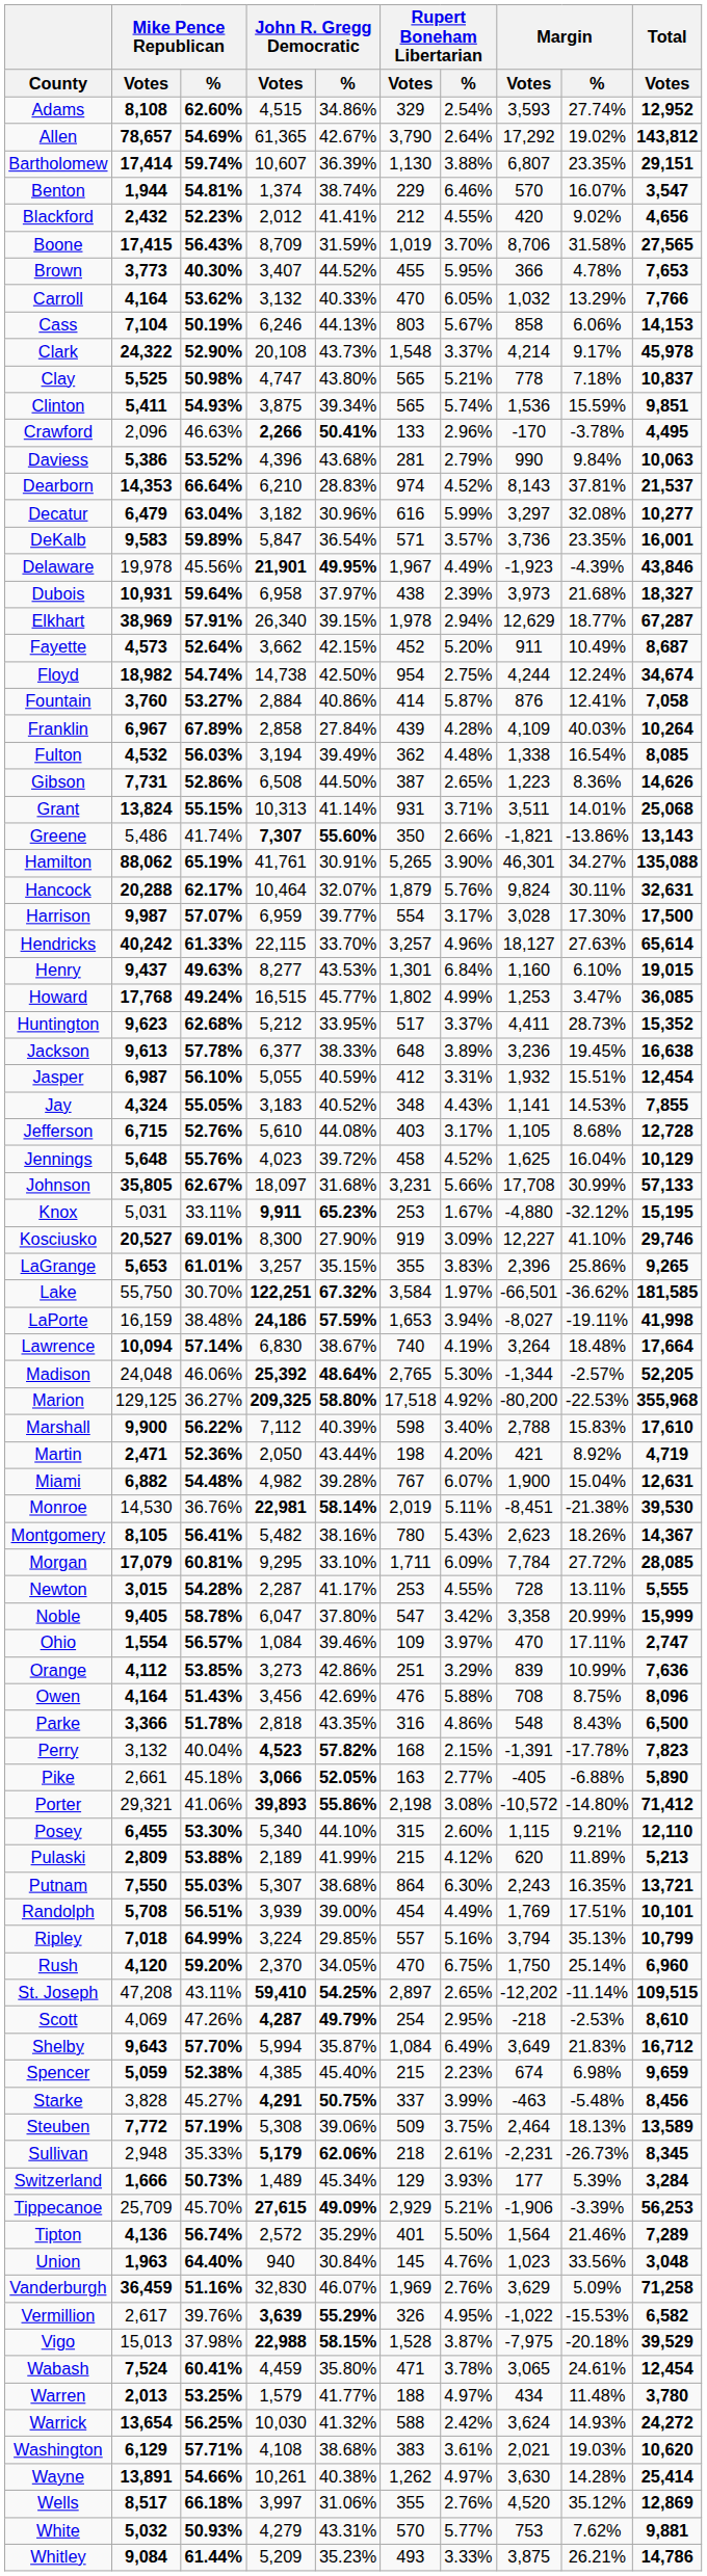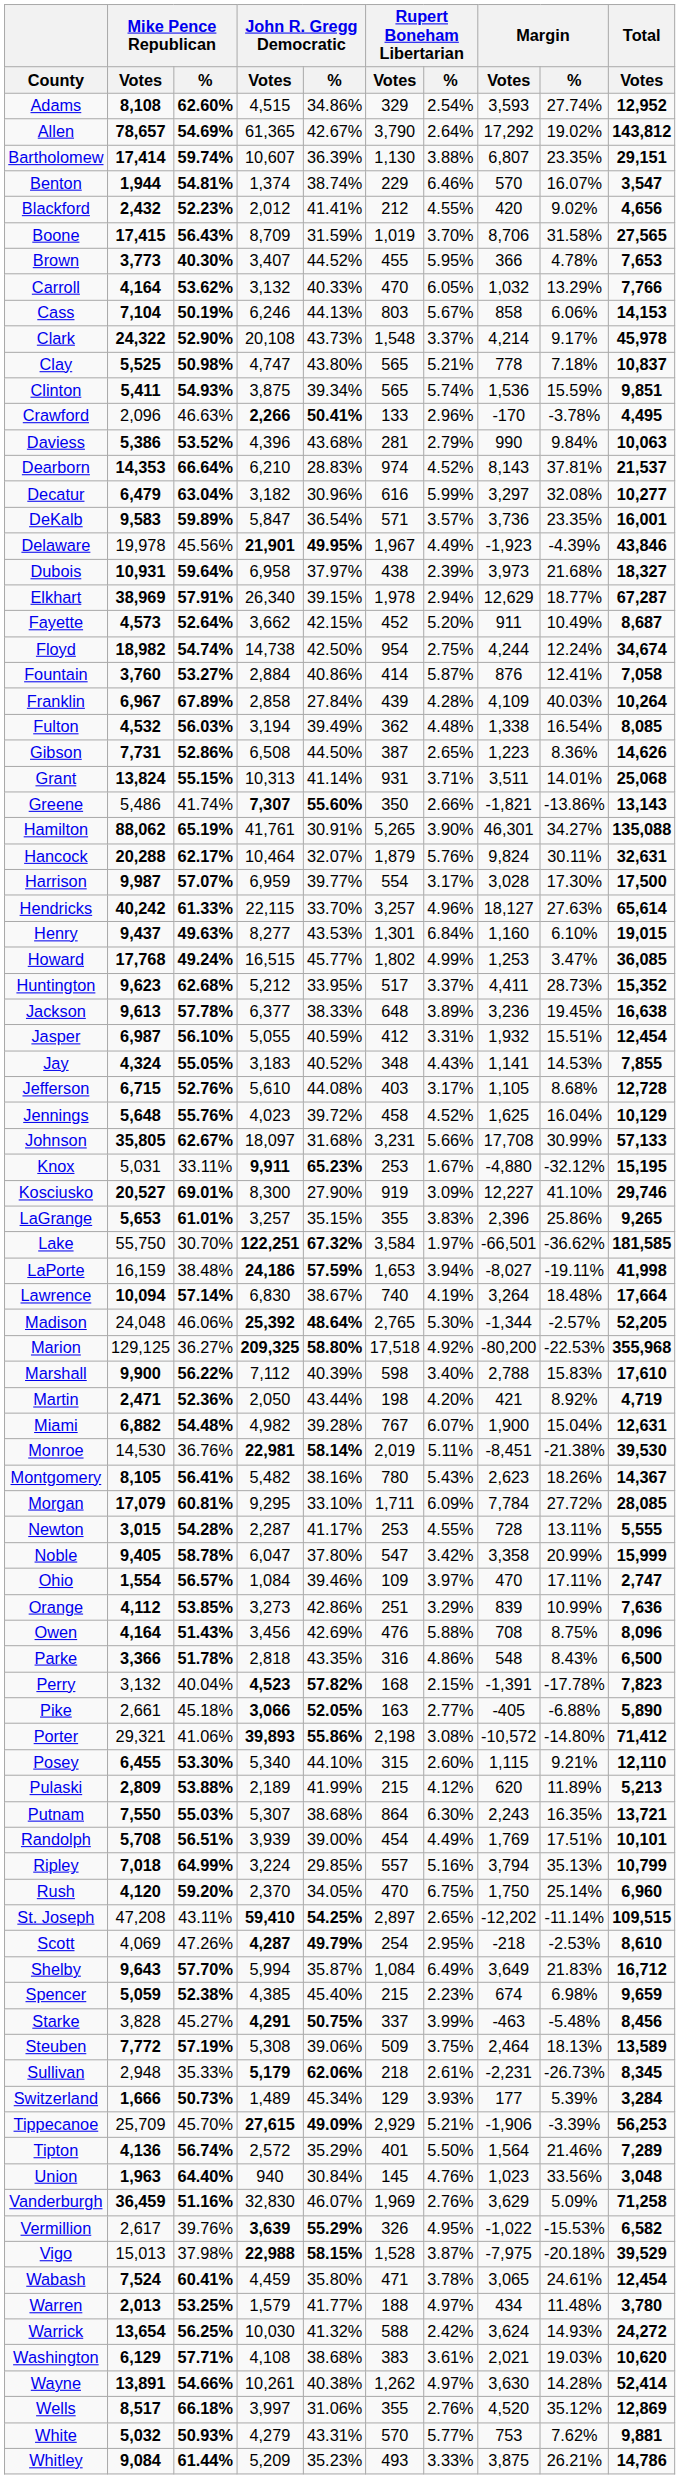Wayne | Total / Votes: 25,414 -> 52,414
